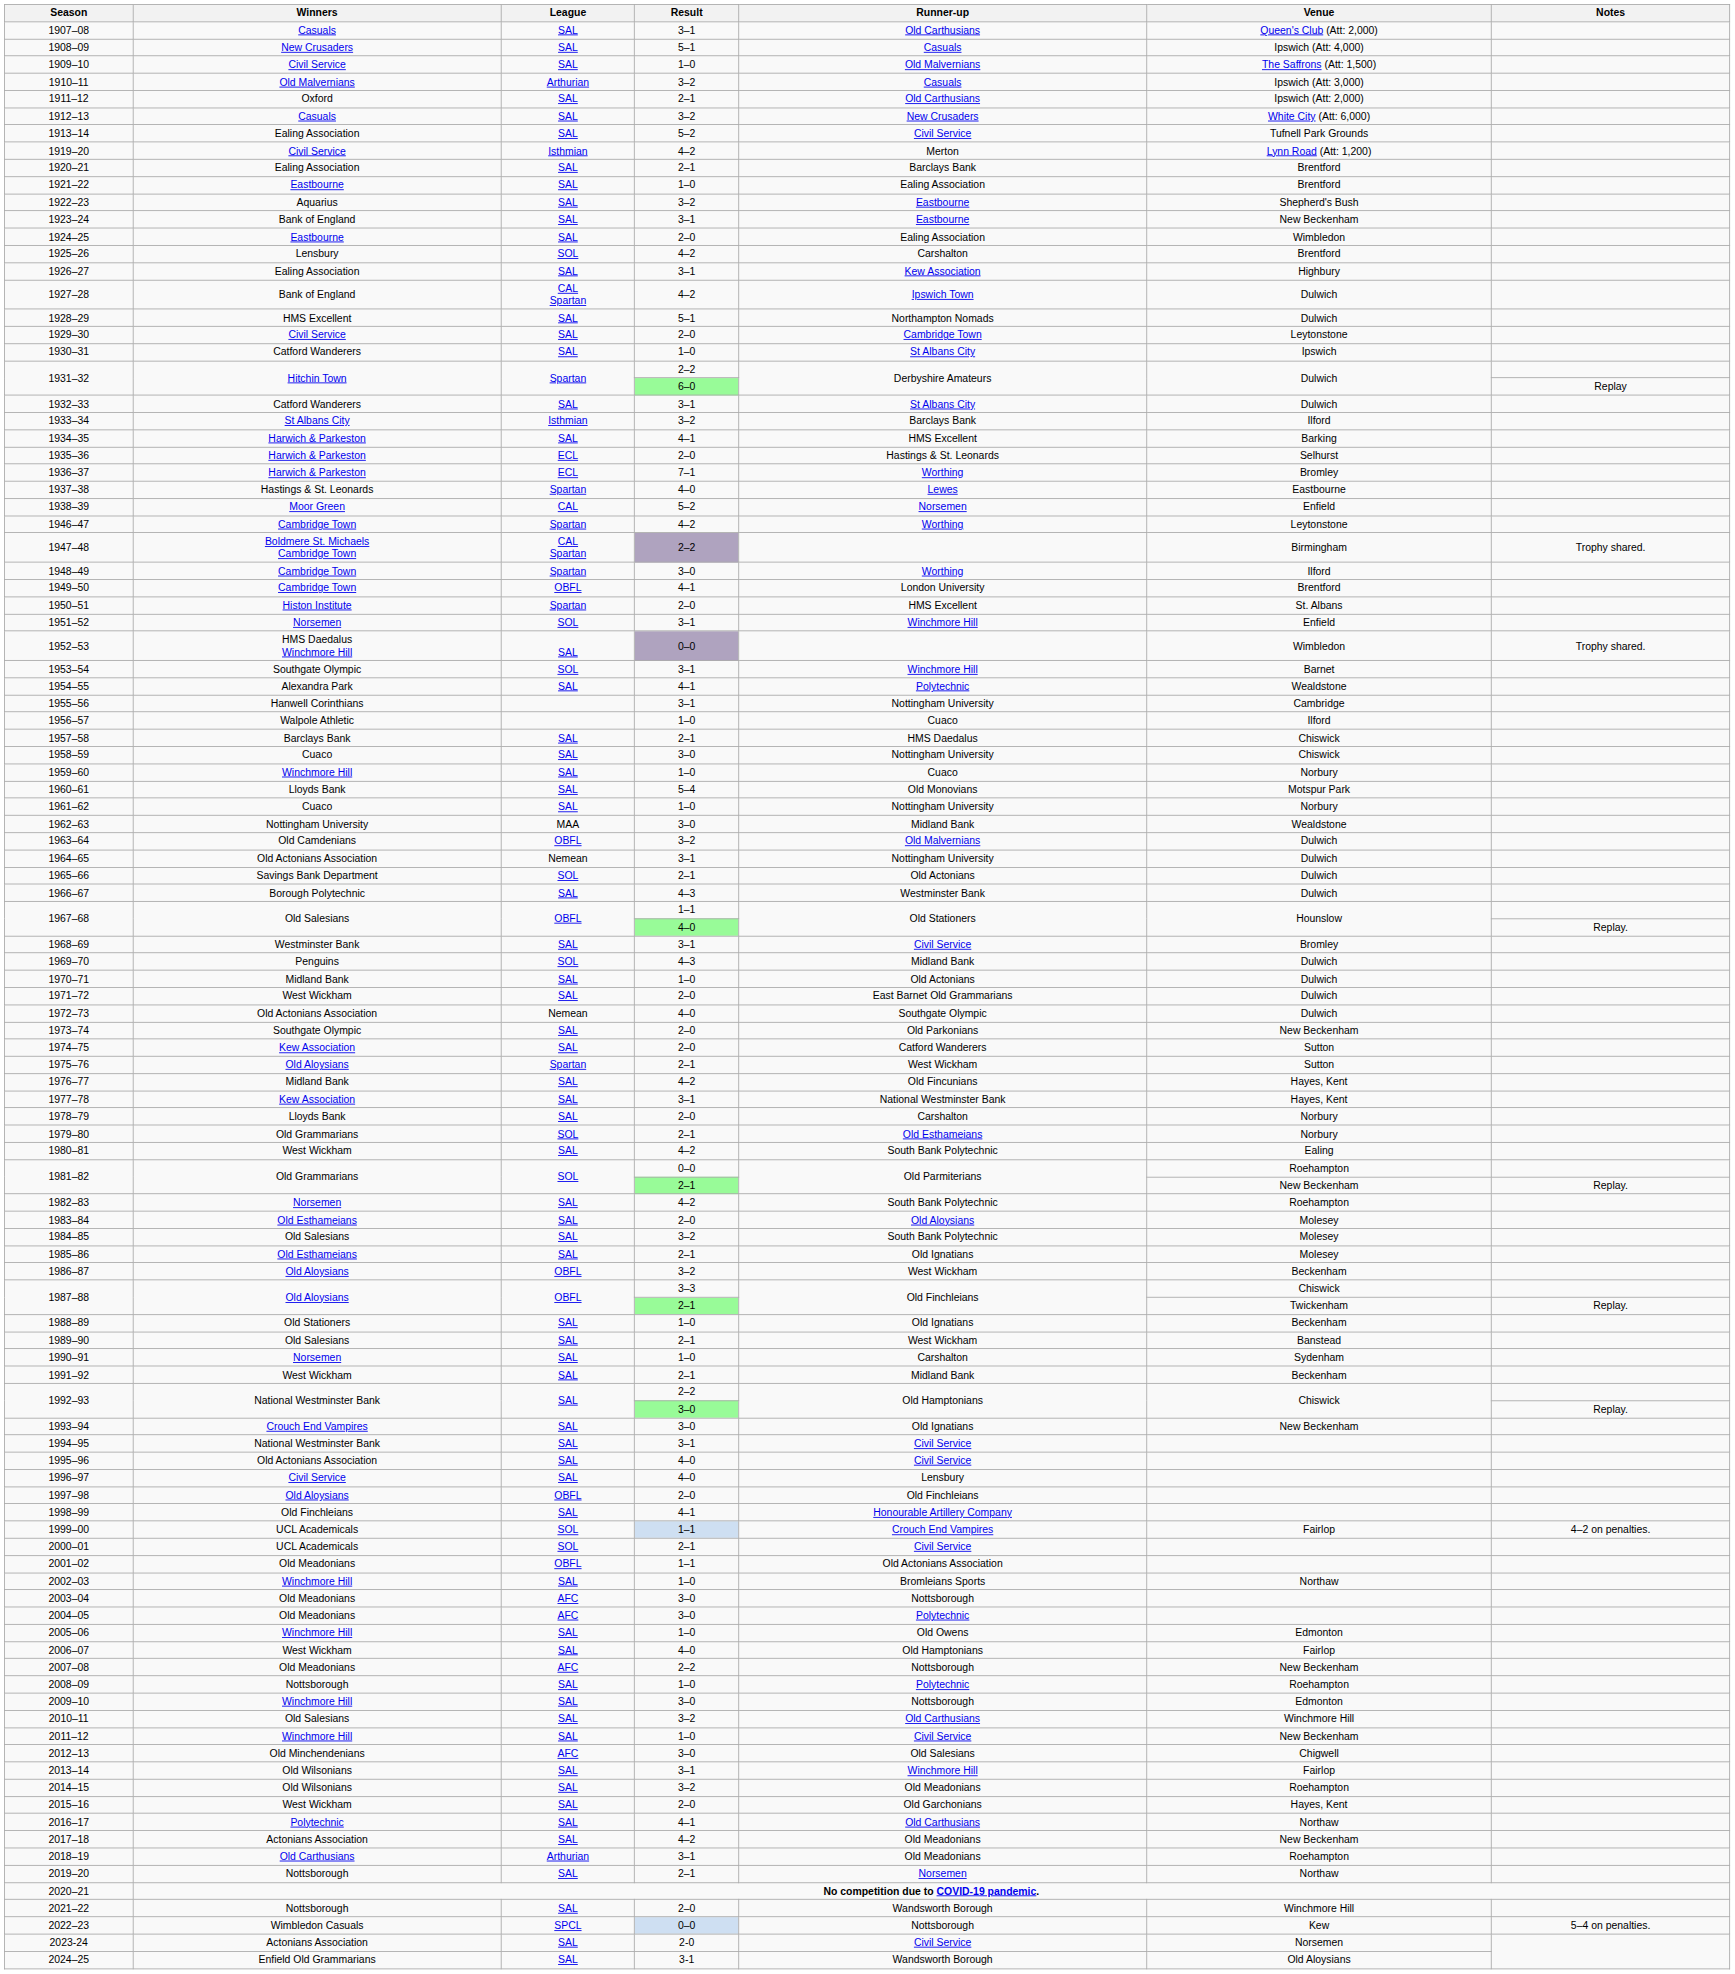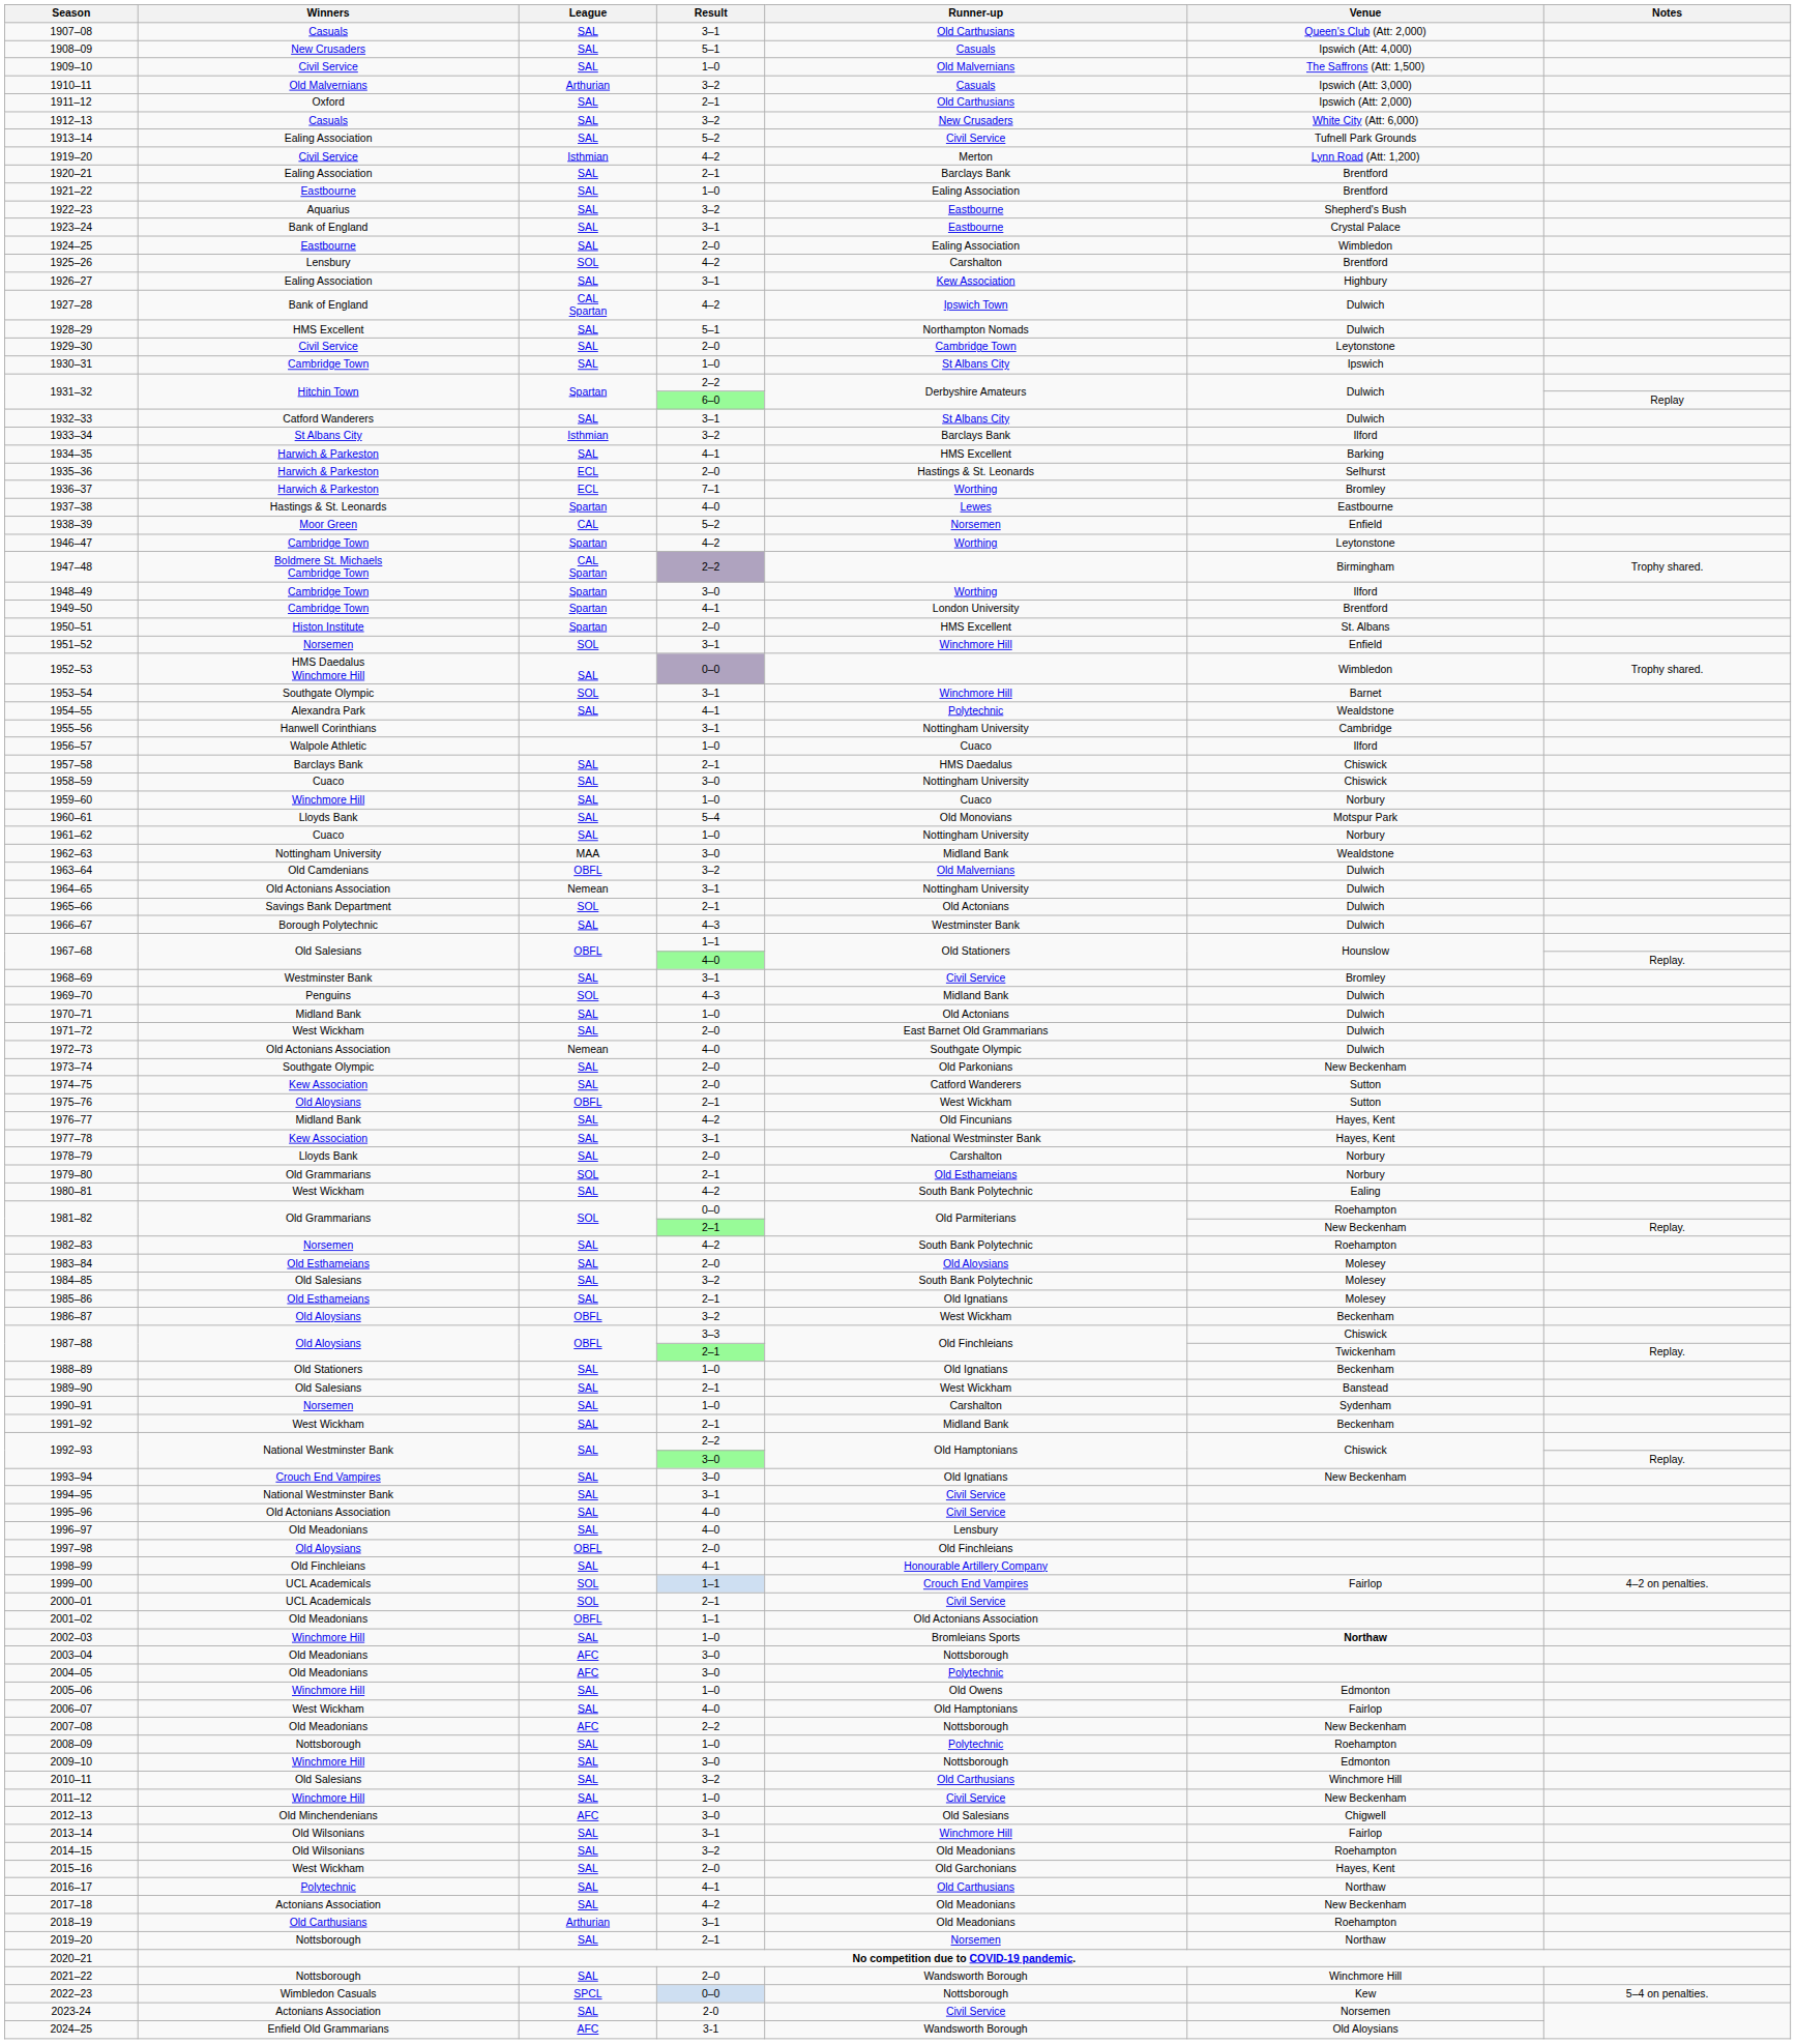1923–24 | Venue: New Beckenham -> Crystal Palace
1930–31 | Winners: Catford Wanderers -> Cambridge Town
1949–50 | League: OBFL -> Spartan
1975–76 | League: Spartan -> OBFL
1996–97 | Winners: Civil Service -> Old Meadonians
2002–03 | Venue: normal -> bold
2024–25 | League: SAL -> AFC
